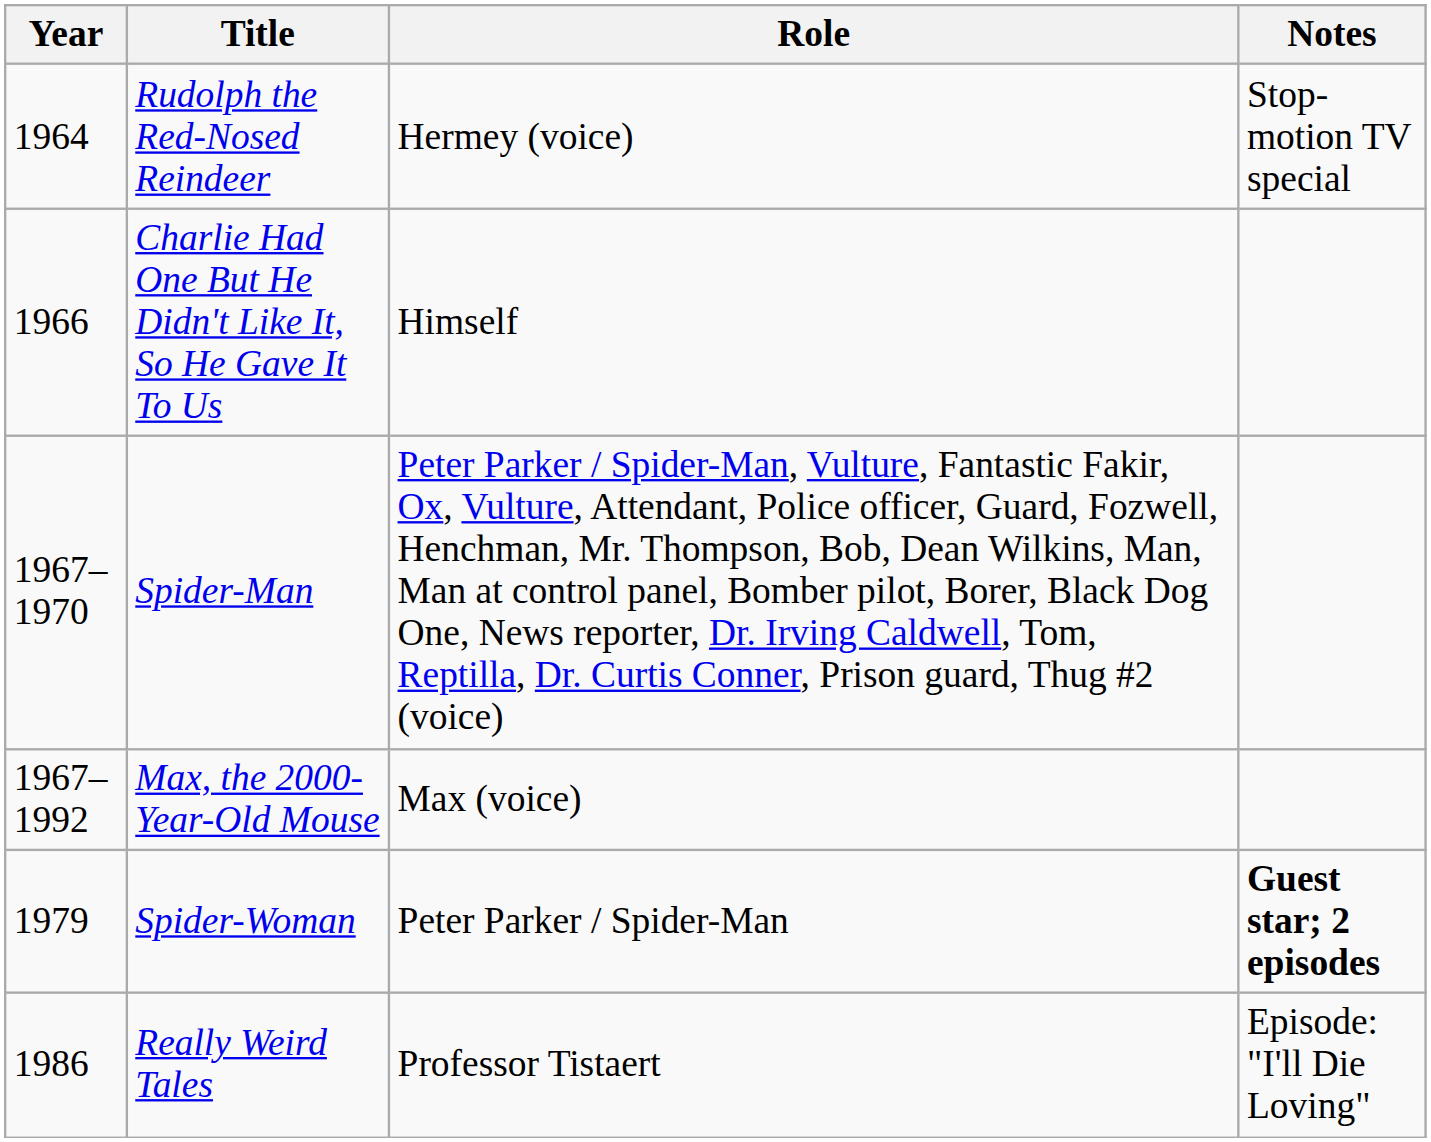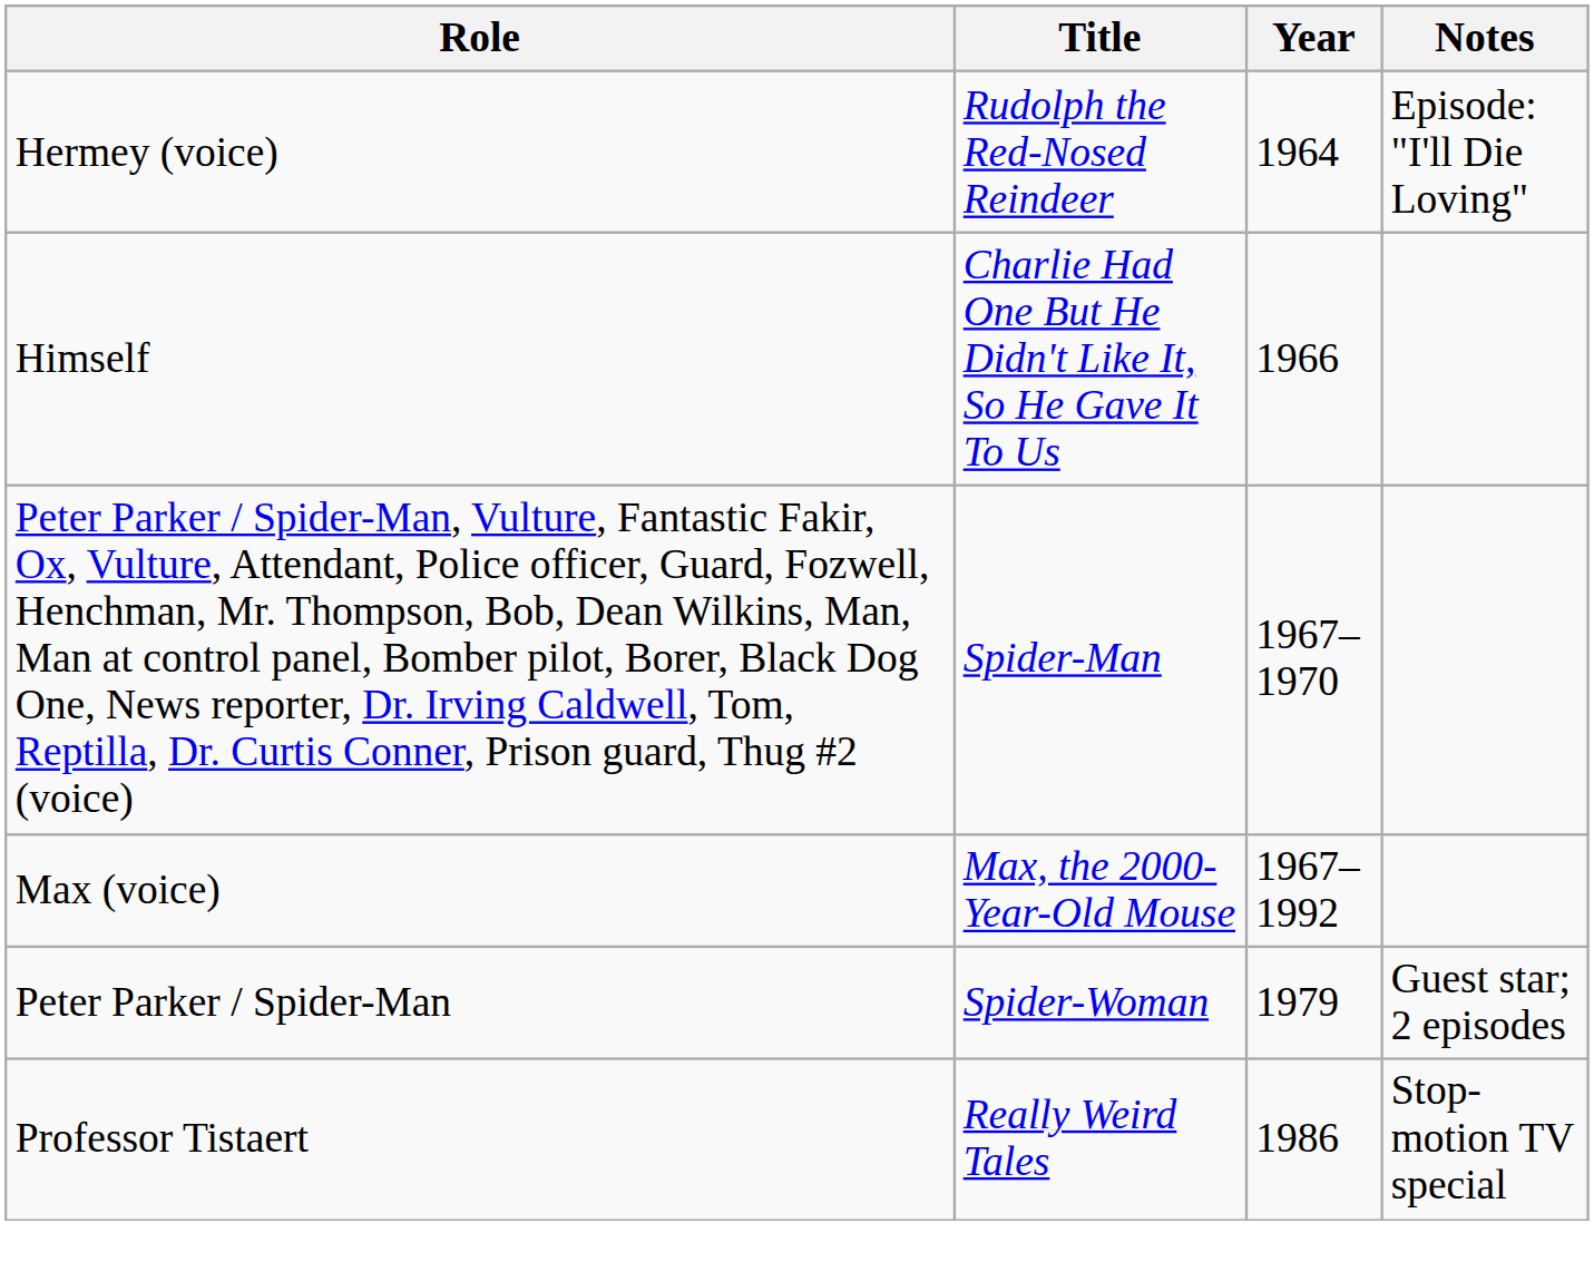columns swapped: Year <-> Role
Rudolph the Red-Nosed Reindeer | Notes: Stop-motion TV special -> Episode: "I'll Die Loving"
Spider-Woman | Notes: bold -> normal
Really Weird Tales | Notes: Episode: "I'll Die Loving" -> Stop-motion TV special
